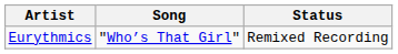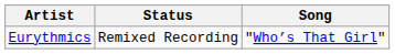columns swapped: Song <-> Status
